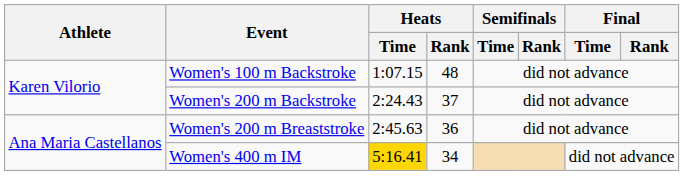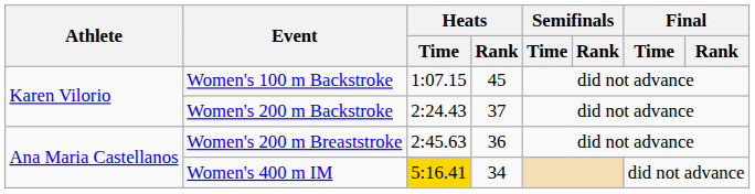Women's 100 m Backstroke | Heats / Rank: 48 -> 45
